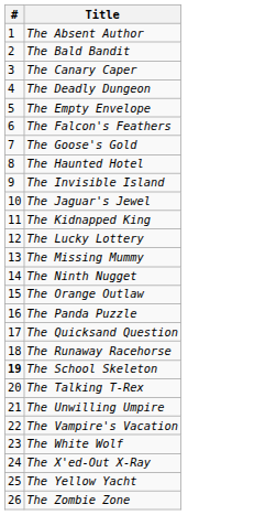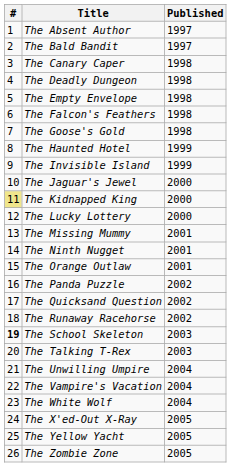+ column: Published | 1997 | 1997 | 1998 | 1998 | 1998 | 1998 | 1998 | 1999 | 1999 | 2000 | 2000 | 2000 | 2001 | 2001 | 2001 | 2002 | 2002 | 2002 | 2003 | 2003 | 2004 | 2004 | 2004 | 2005 | 2005 | 2005
The Kidnapped King | #: no background -> khaki background
